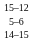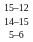rows swapped: 14–15 <-> 5–6
